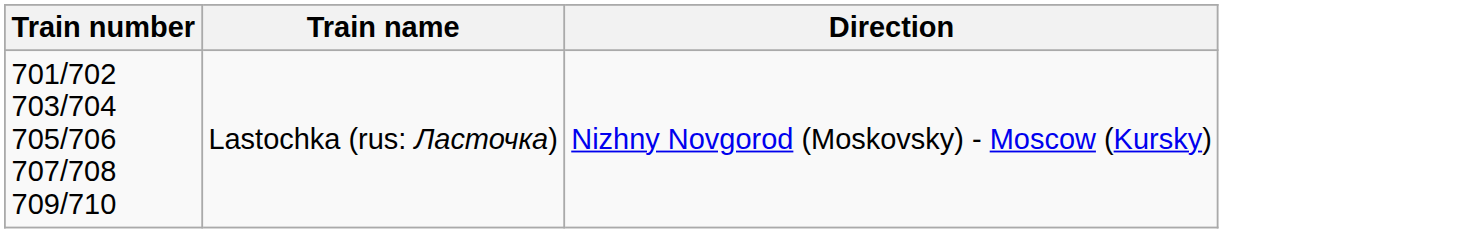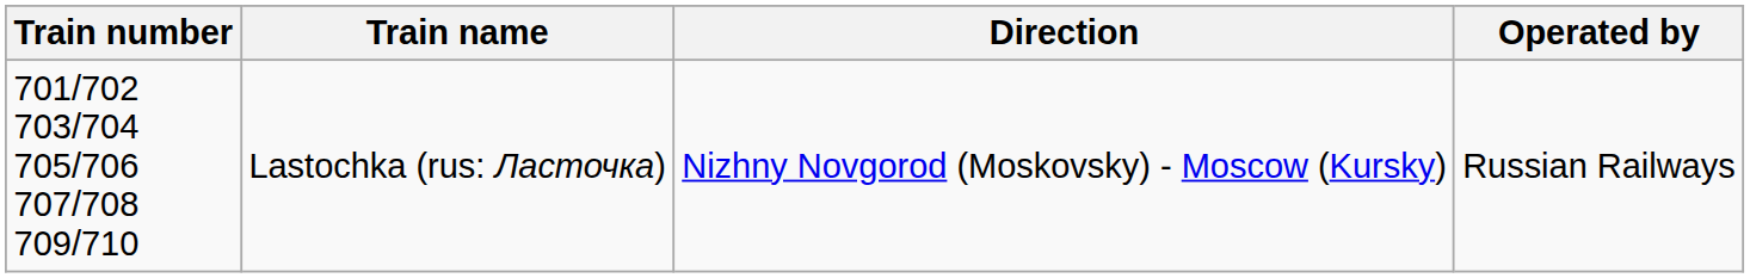+ column: Operated by | Russian Railways
